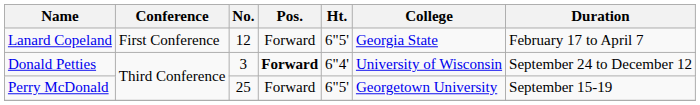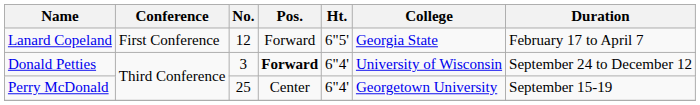Perry McDonald | Pos.: Forward -> Center
Perry McDonald | Ht.: 6"5' -> 6"4'
